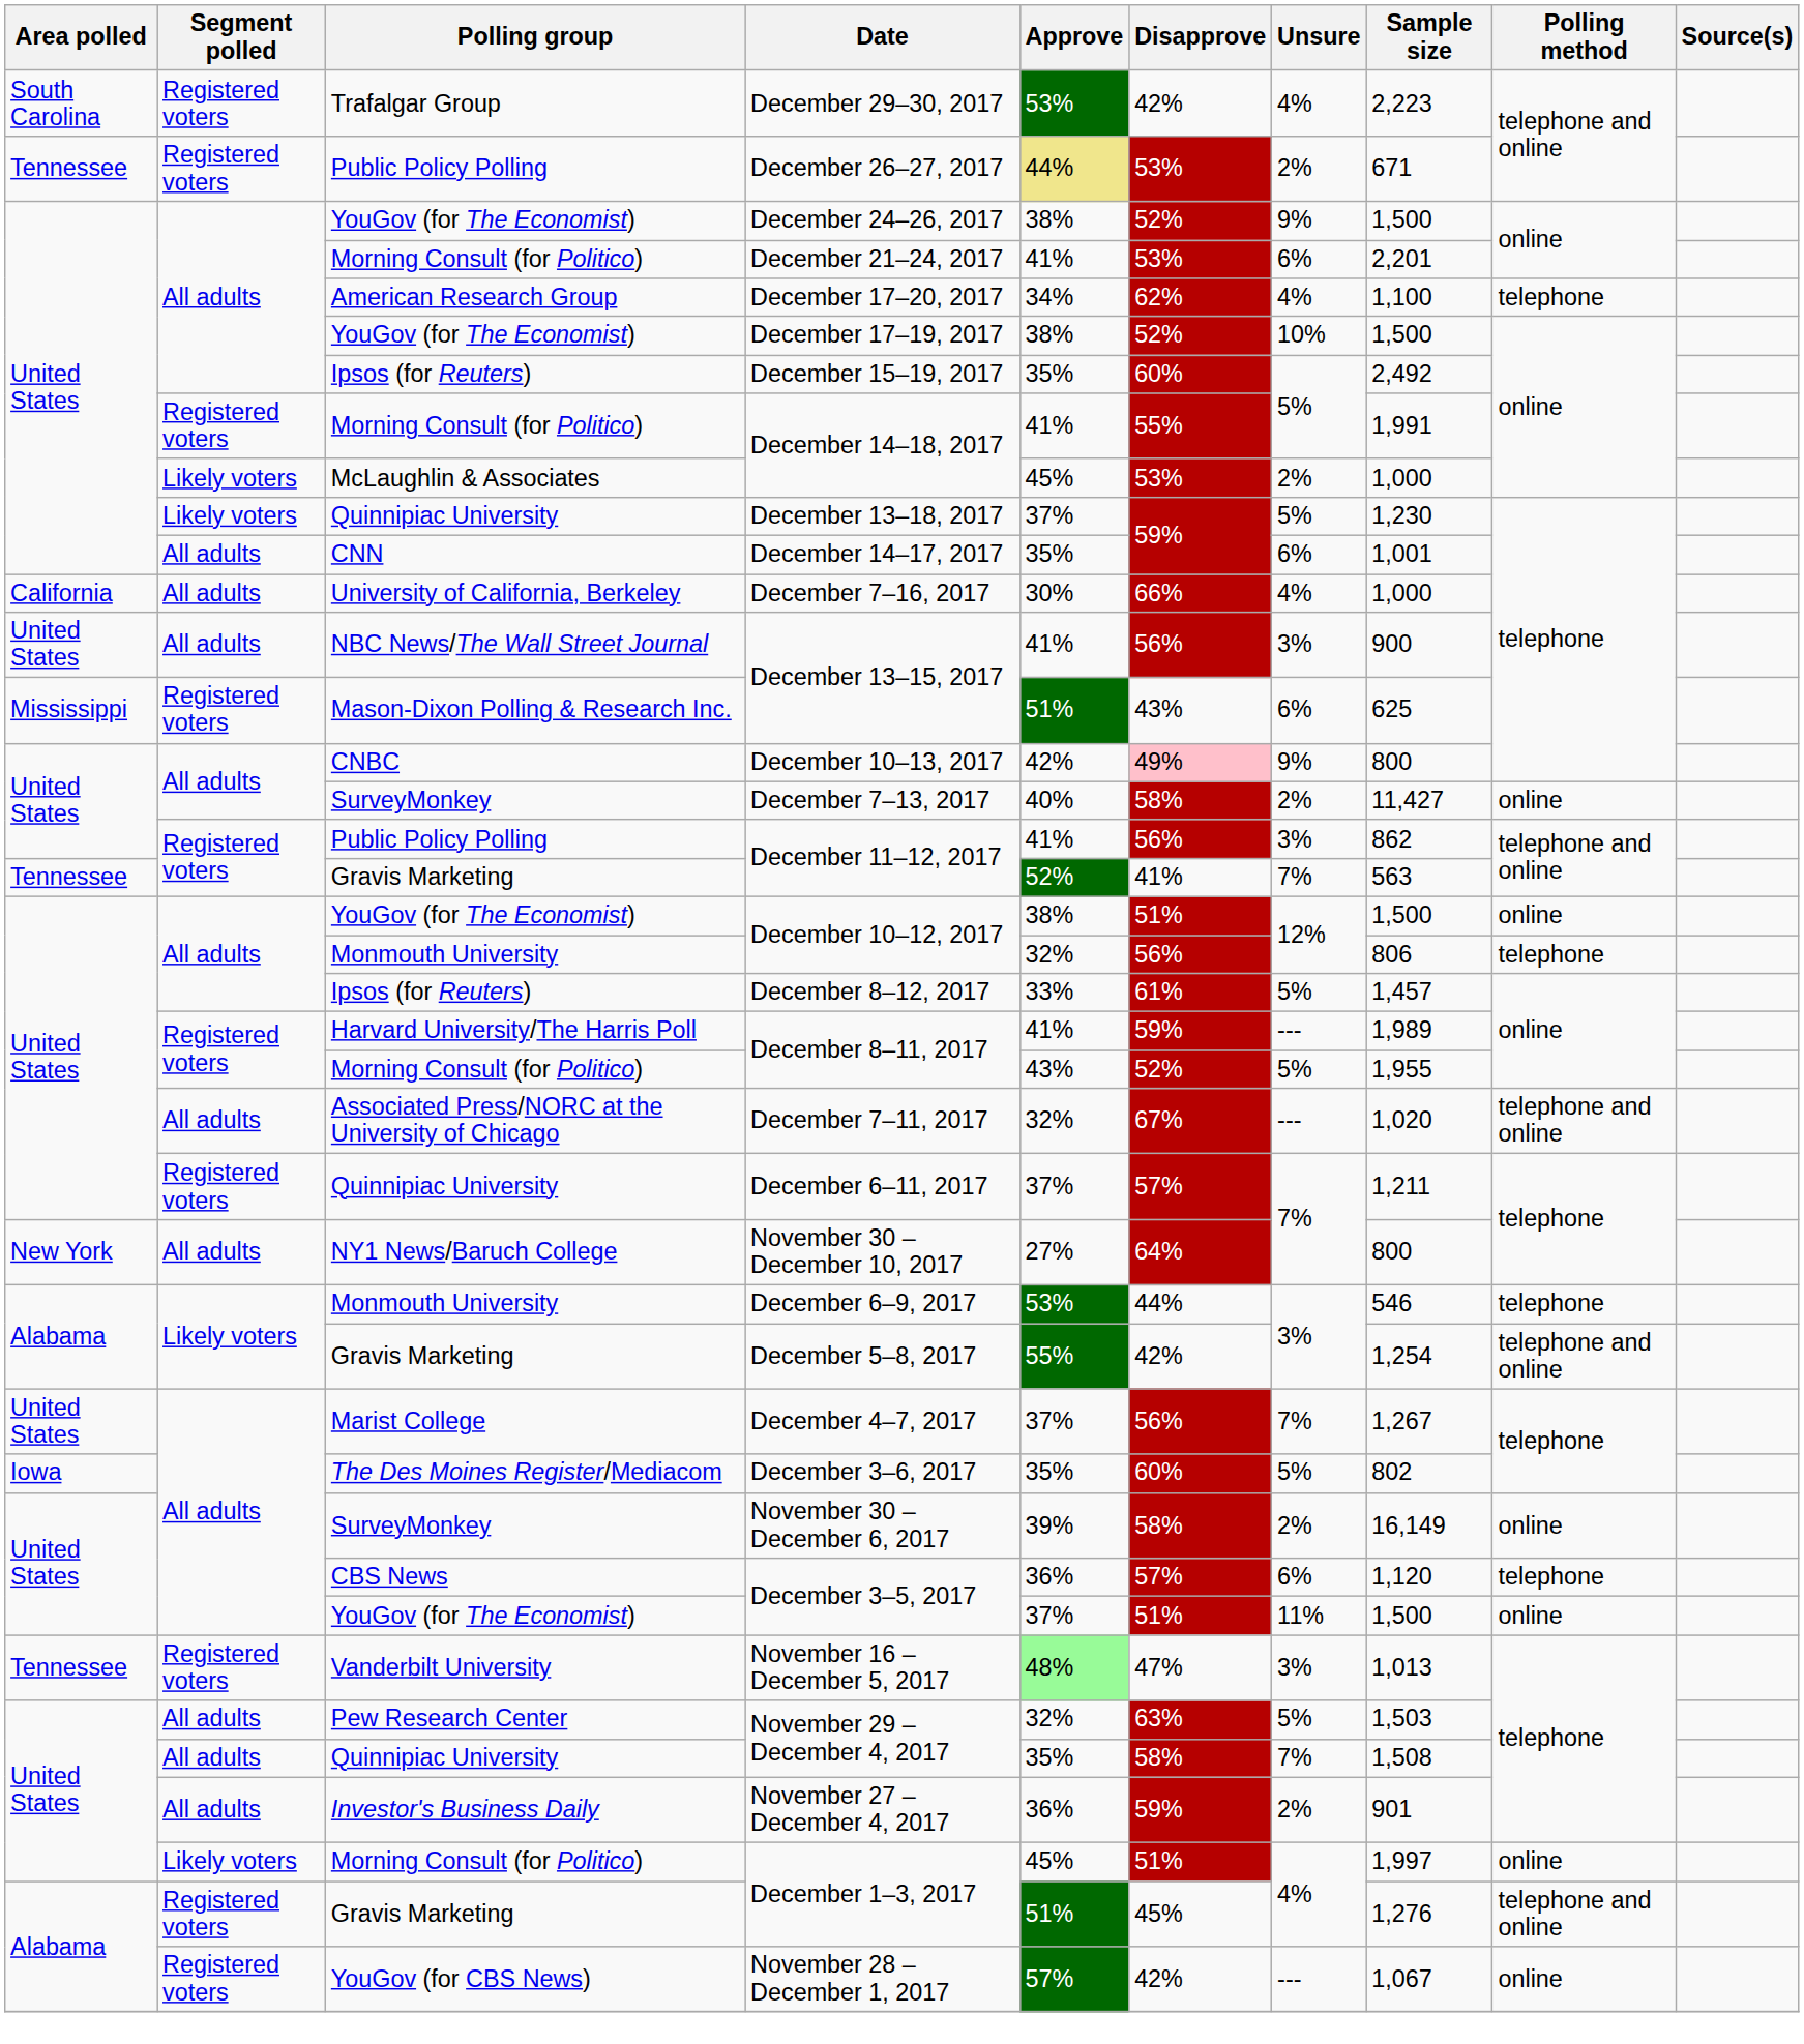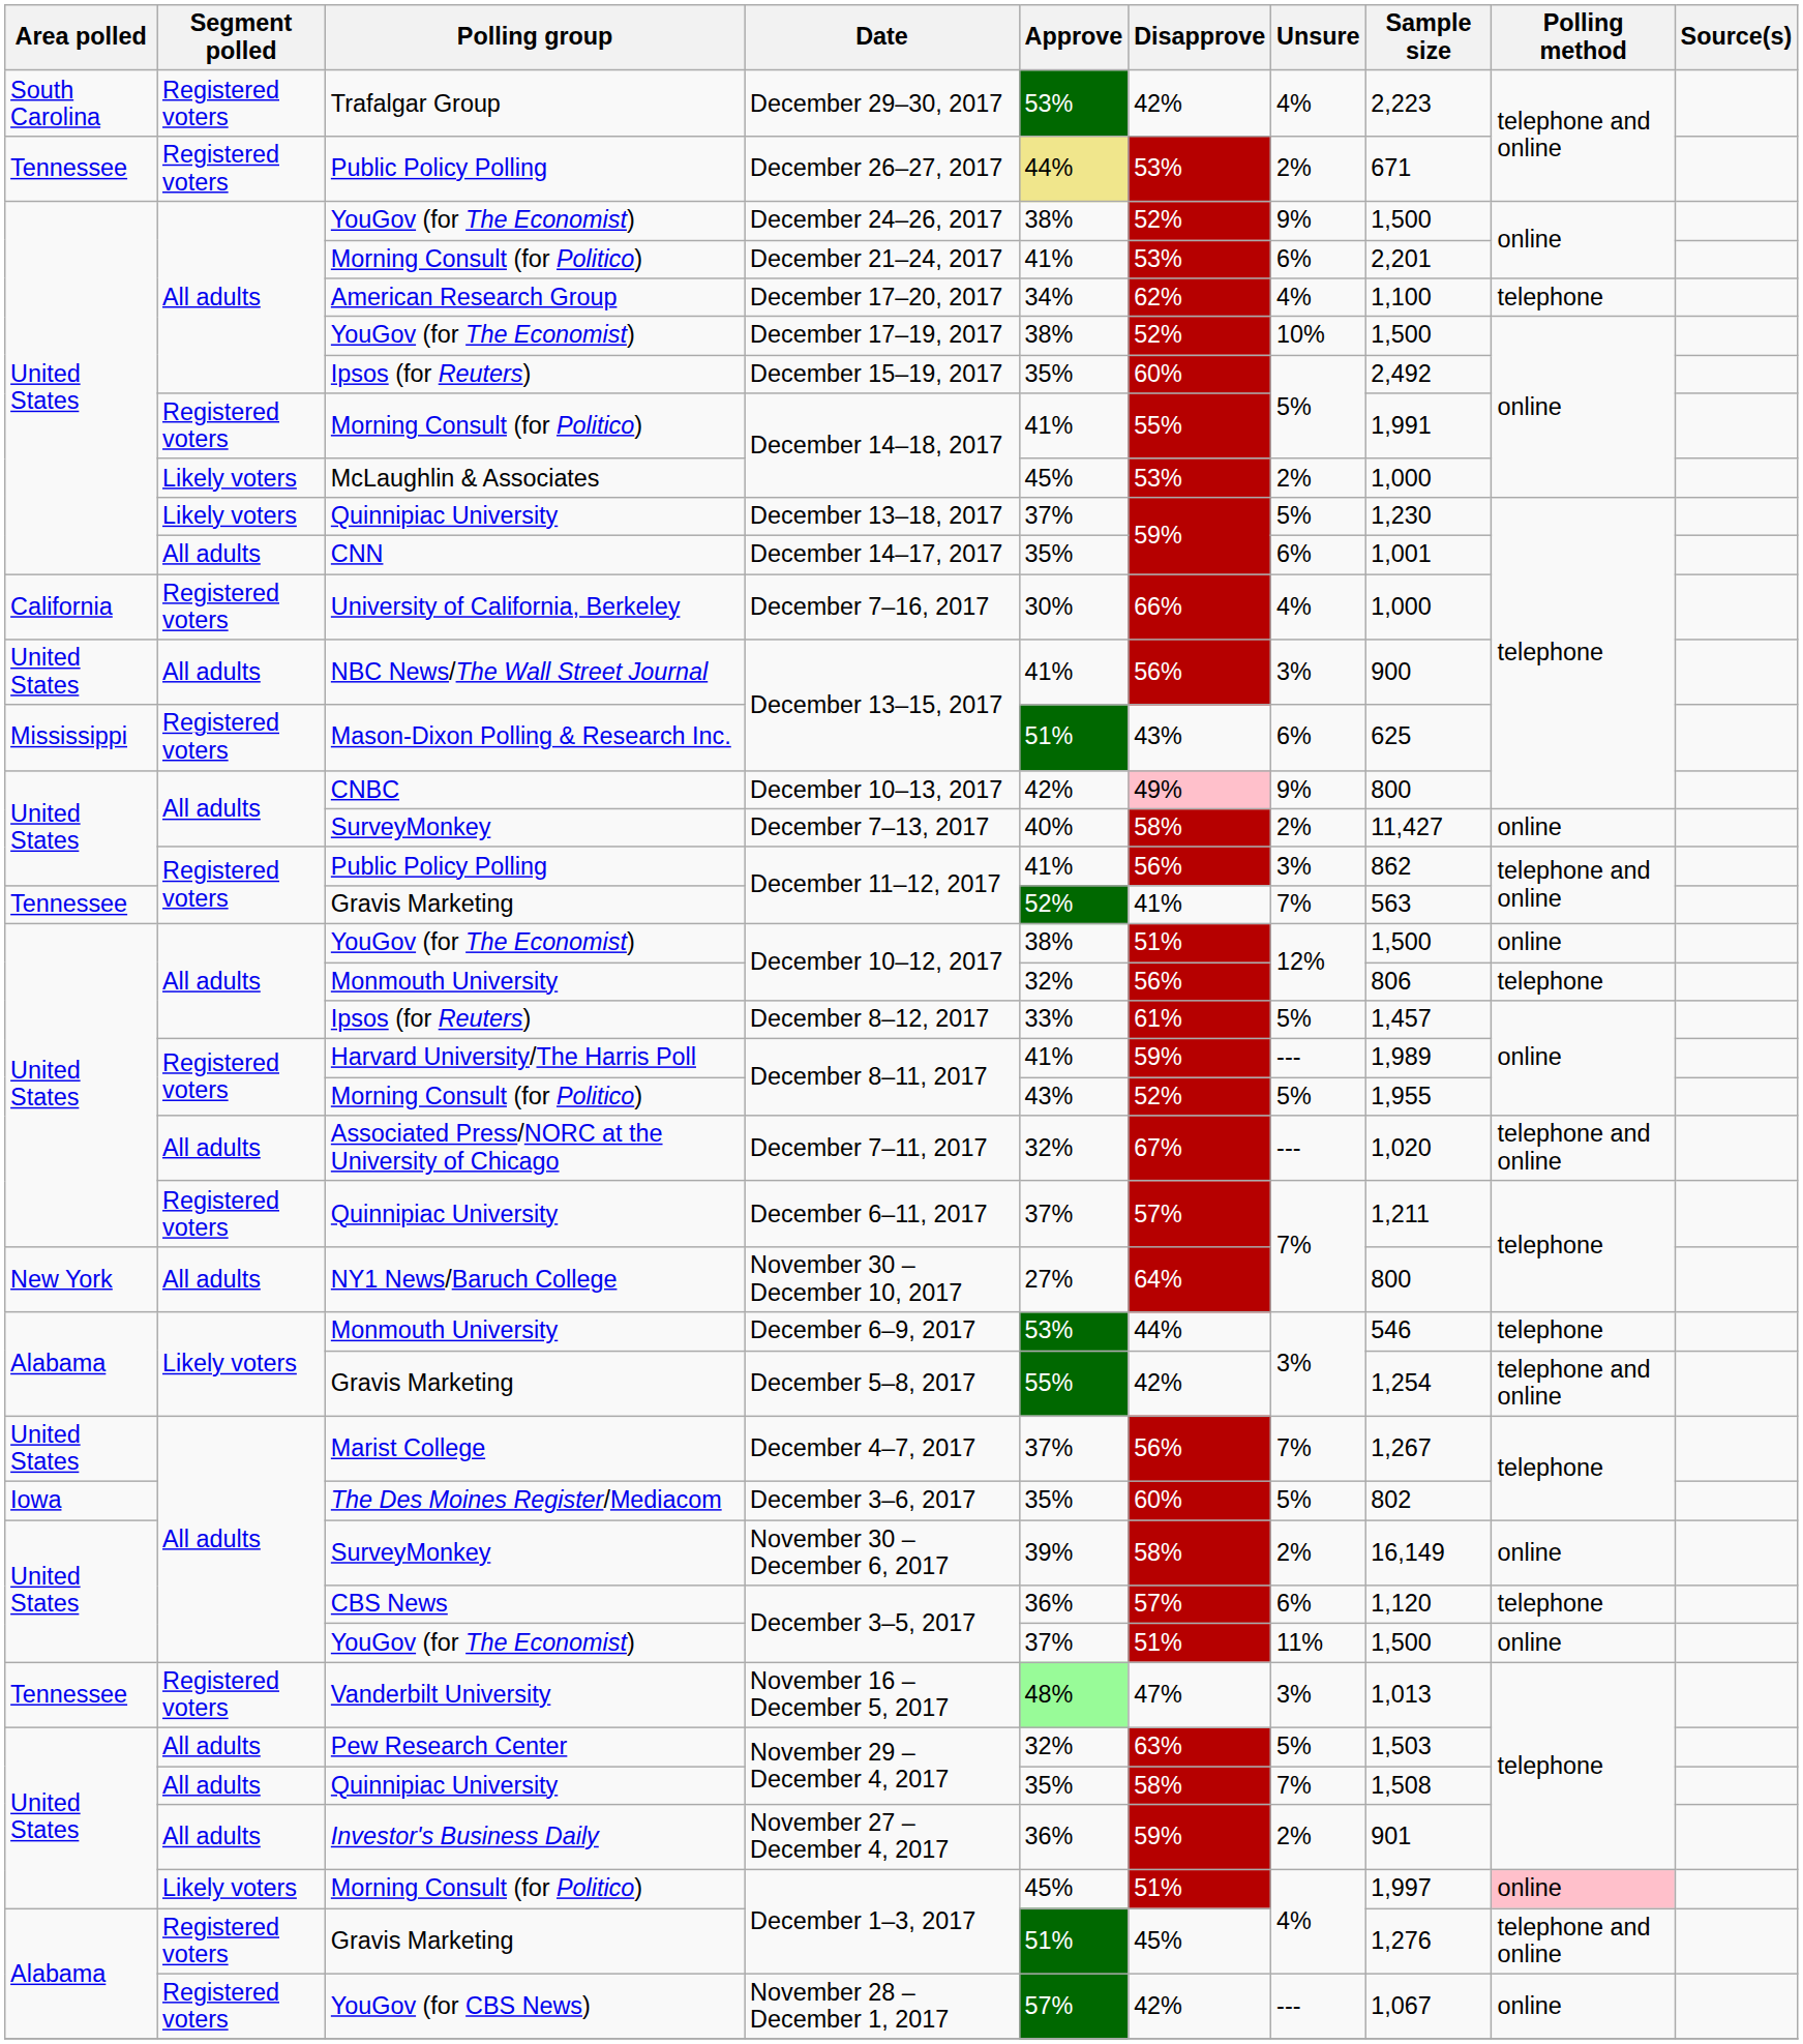December 7–16, 2017 | Segment polled: All adults -> Registered voters
Morning Consult (for Politico) / December 1–3, 2017 | Polling method: no background -> pink background
